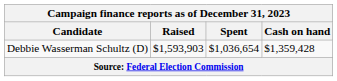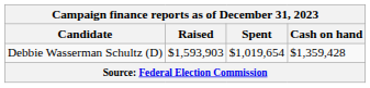Debbie Wasserman Schultz (D) | Spent: $1,036,654 -> $1,019,654
